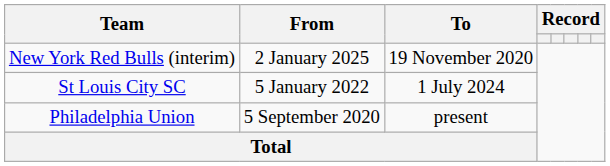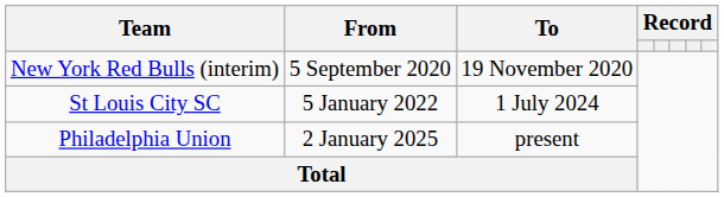New York Red Bulls (interim) | From: 2 January 2025 -> 5 September 2020
Philadelphia Union | From: 5 September 2020 -> 2 January 2025
